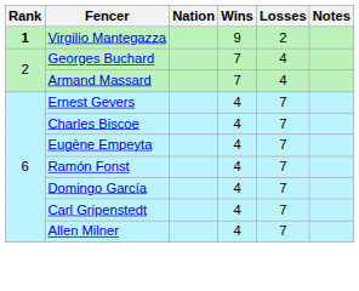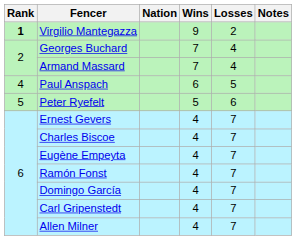+ row: 4 | Paul Anspach | 6 | 5
+ row: 5 | Peter Ryefelt | 5 | 6
